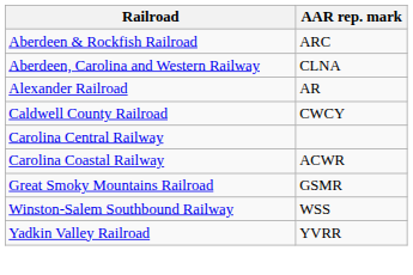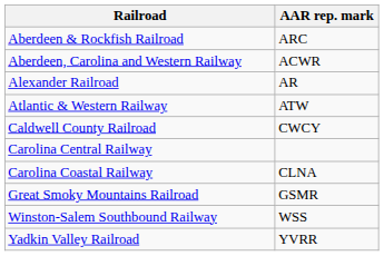Aberdeen, Carolina and Western Railway | AAR rep. mark: CLNA -> ACWR
+ row: Atlantic & Western Railway | ATW
Carolina Coastal Railway | AAR rep. mark: ACWR -> CLNA
